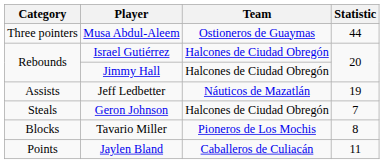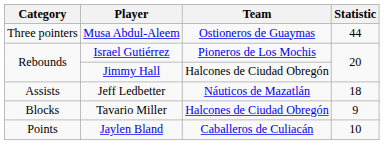Israel Gutiérrez | Team: Halcones de Ciudad Obregón -> Pioneros de Los Mochis
Jeff Ledbetter | Statistic: 19 -> 18
- row: Steals | Geron Johnson | Halcones de Ciudad Obregón | 7
Tavario Miller | Team: Pioneros de Los Mochis -> Halcones de Ciudad Obregón
Tavario Miller | Statistic: 8 -> 9
Jaylen Bland | Statistic: 11 -> 10
